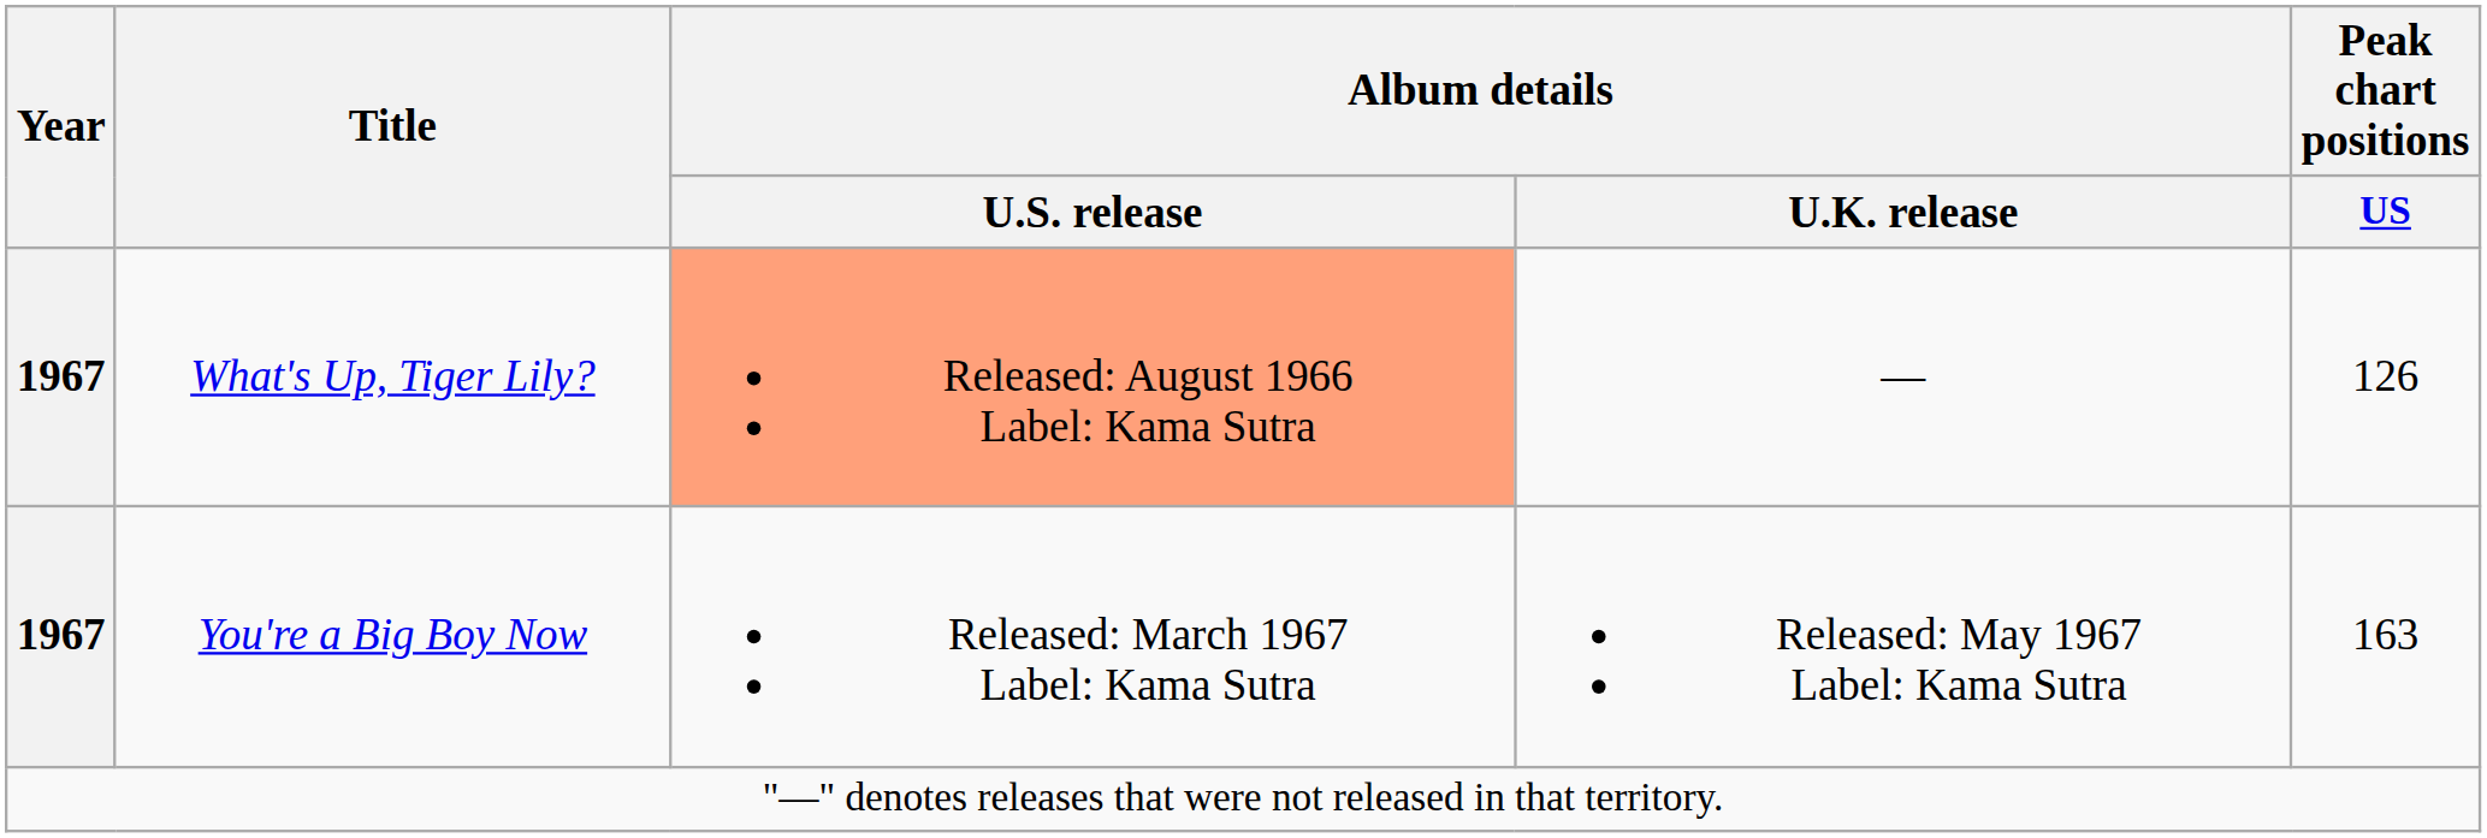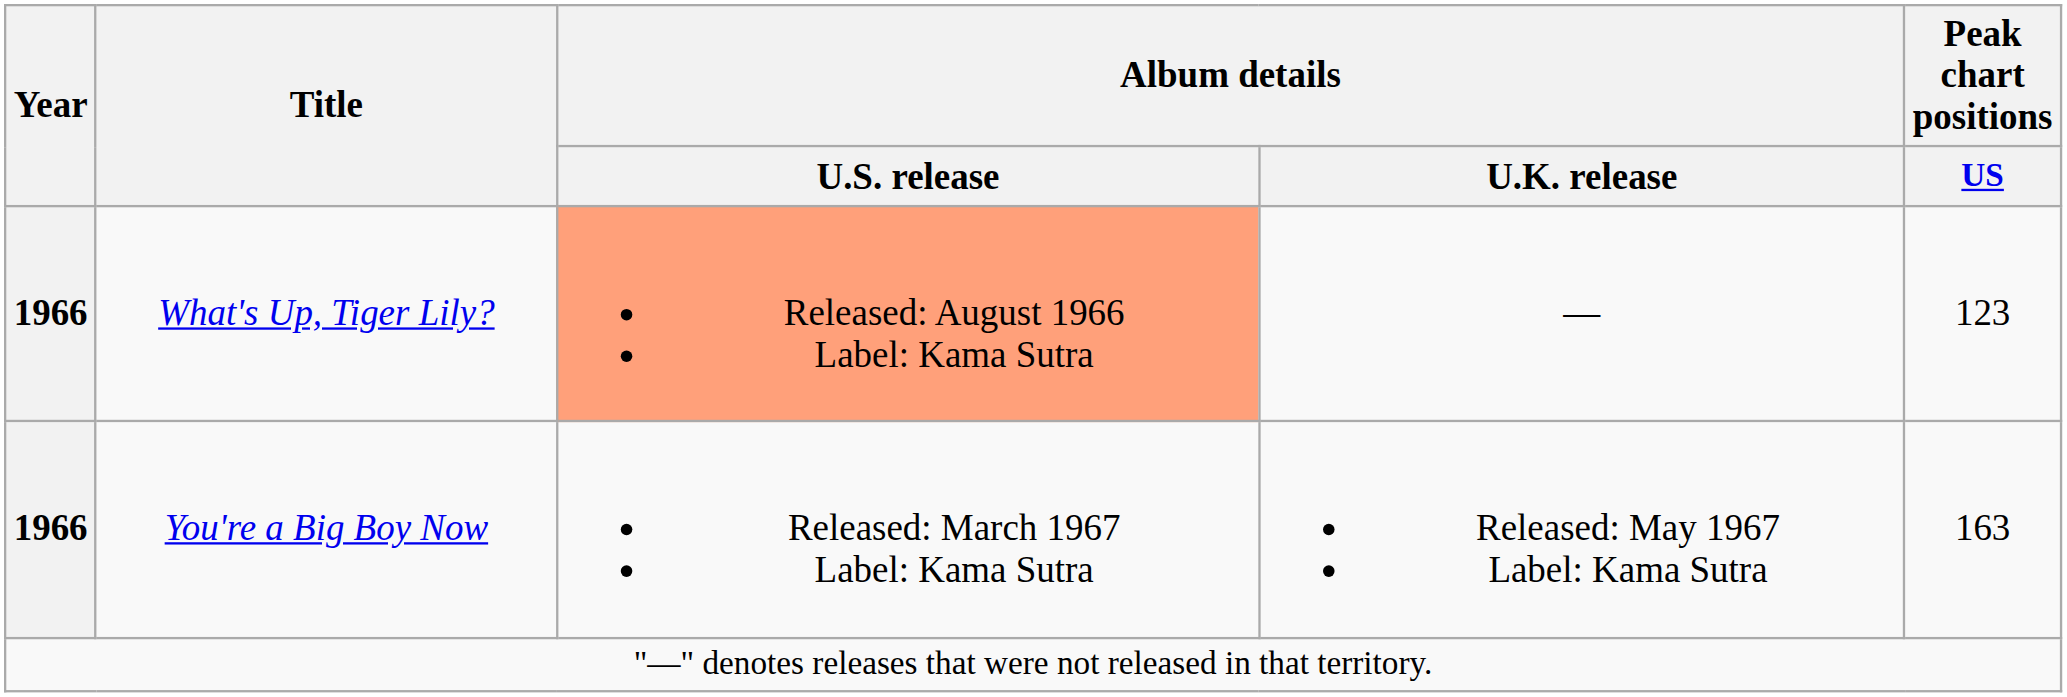What's Up, Tiger Lily? | Year: 1967 -> 1966
What's Up, Tiger Lily? | Peak chart positions / US: 126 -> 123
You're a Big Boy Now | Year: 1967 -> 1966
